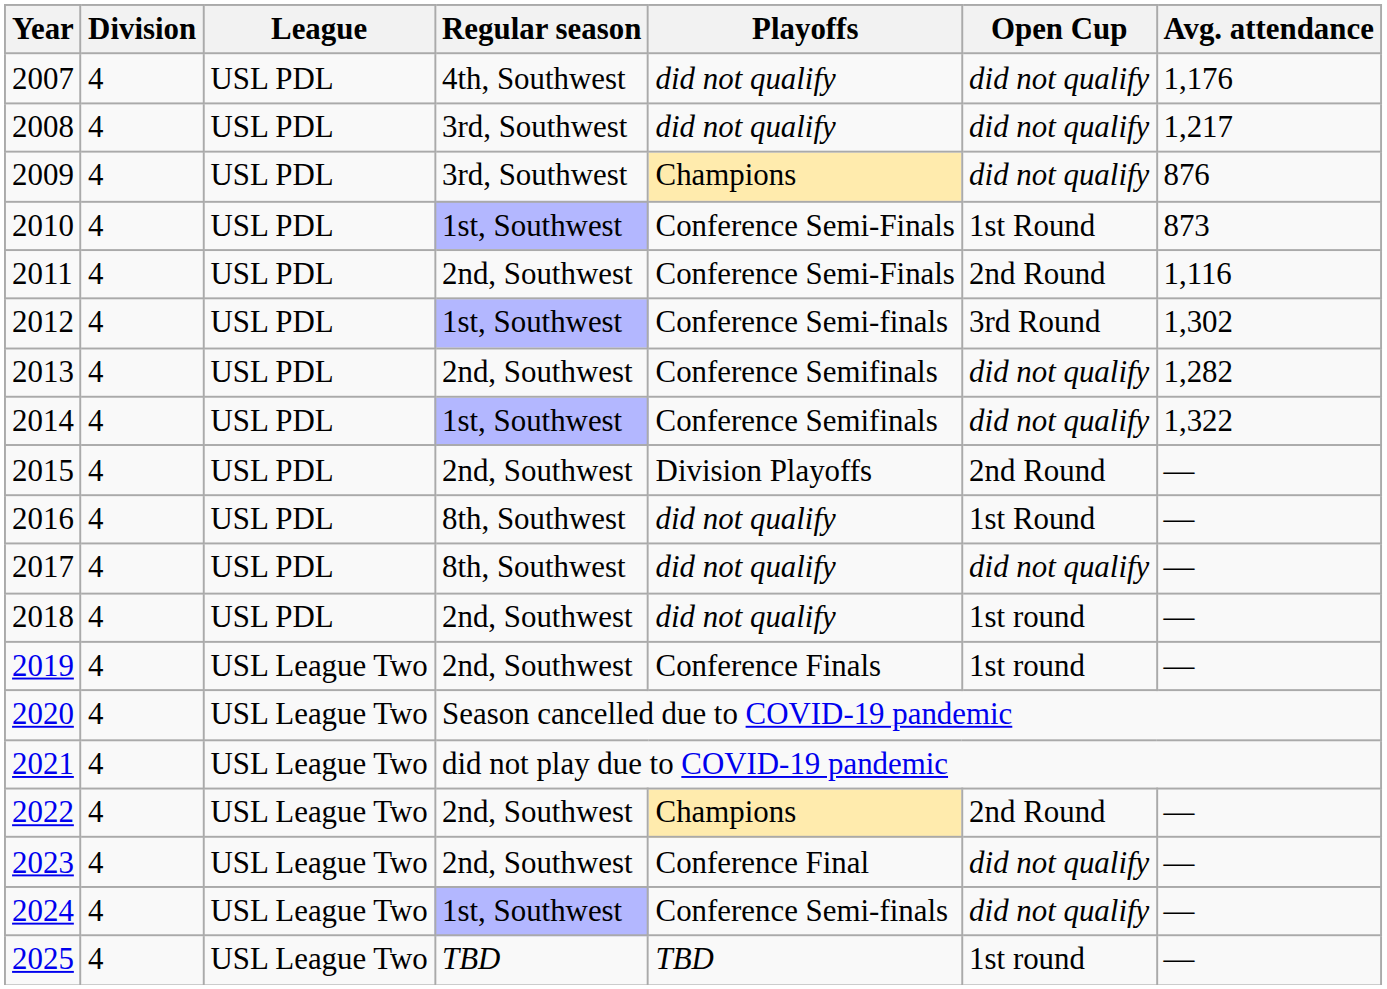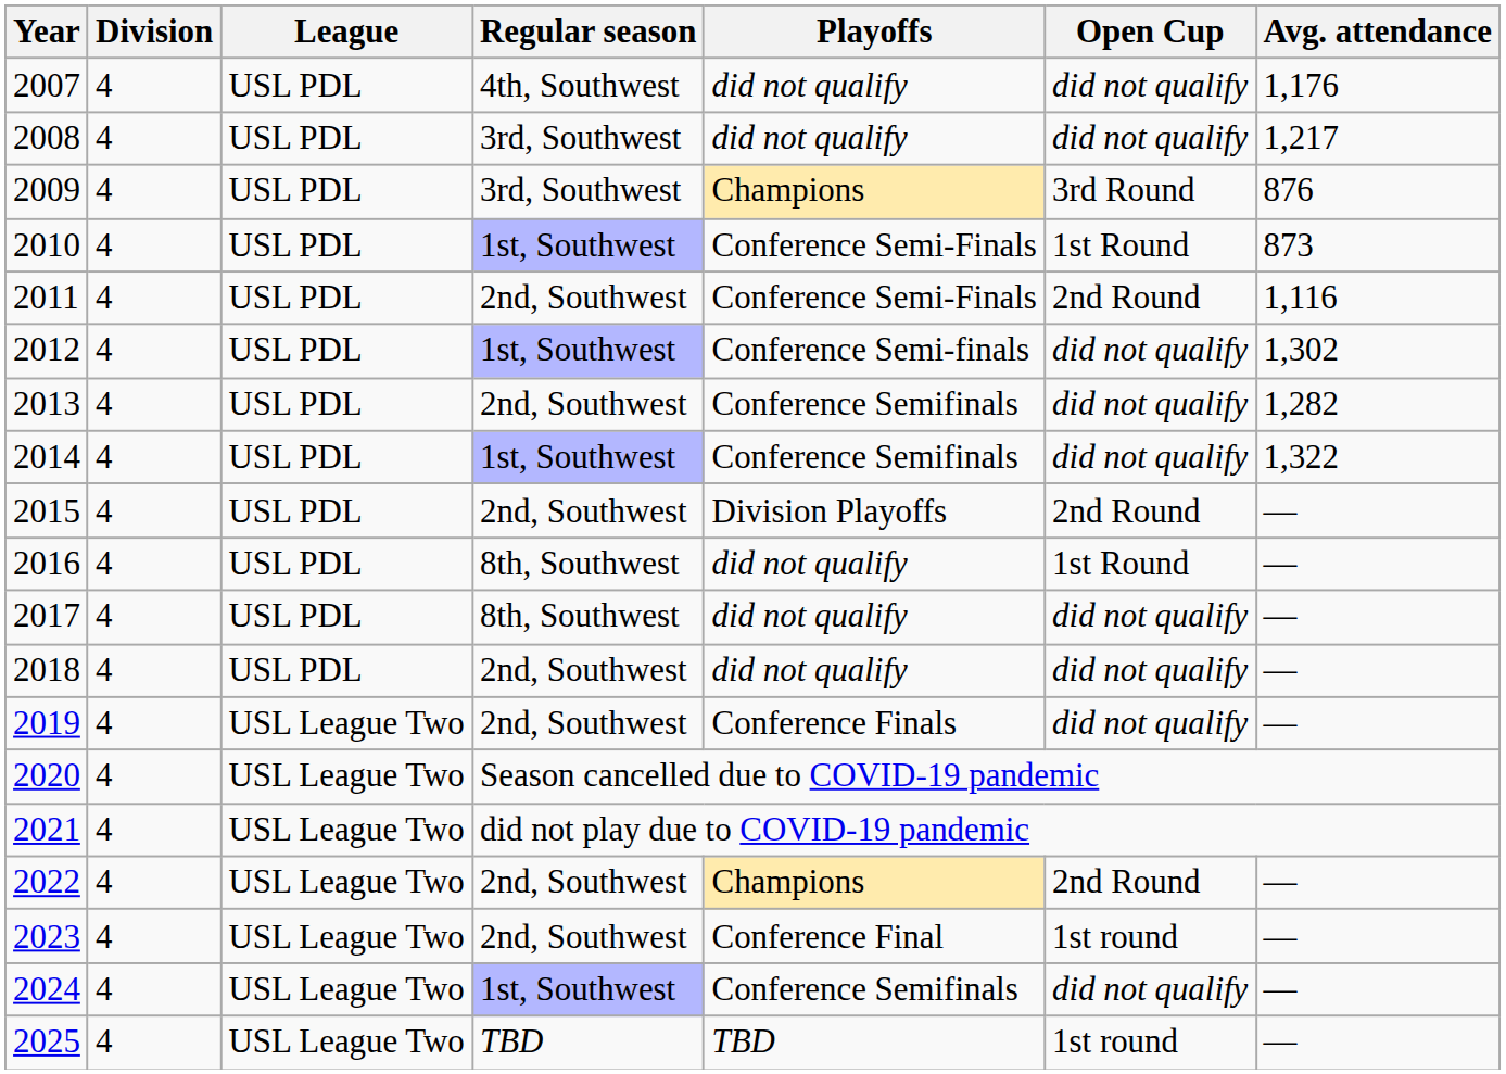2009 | Open Cup: did not qualify -> 3rd Round
2012 | Open Cup: 3rd Round -> did not qualify
2018 | Open Cup: 1st round -> did not qualify
2019 | Open Cup: 1st round -> did not qualify
2023 | Open Cup: did not qualify -> 1st round
2024 | Playoffs: Conference Semi-finals -> Conference Semifinals
